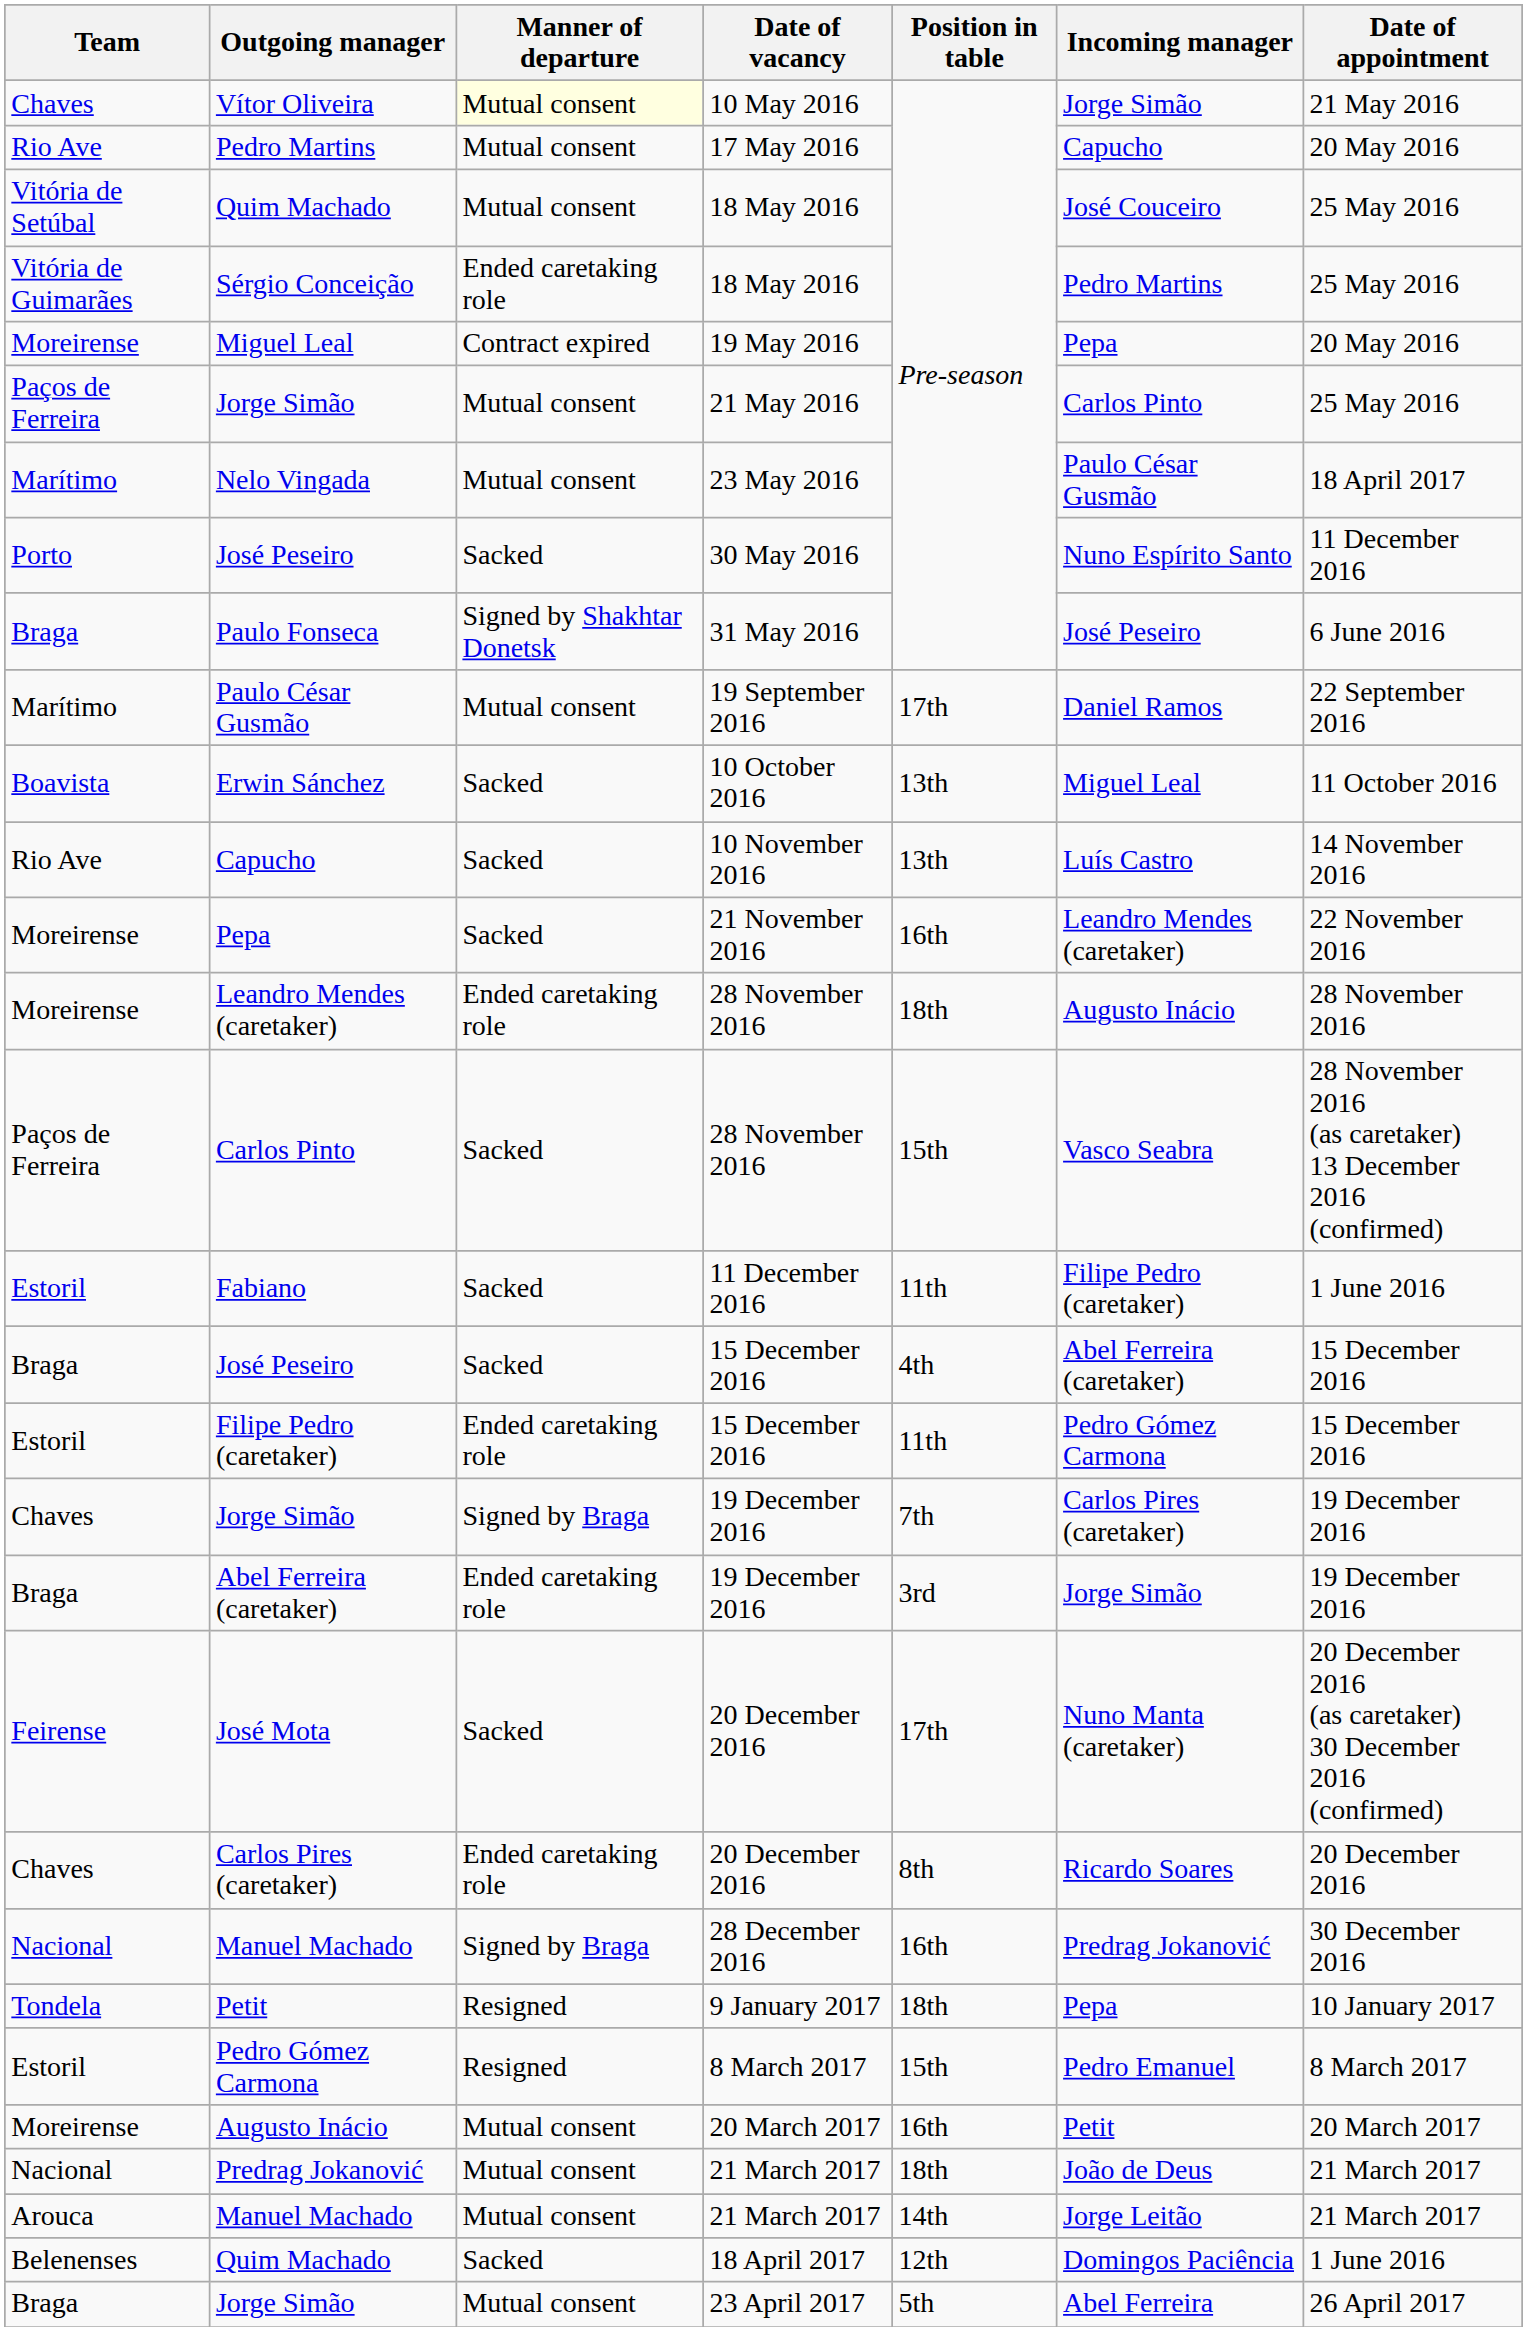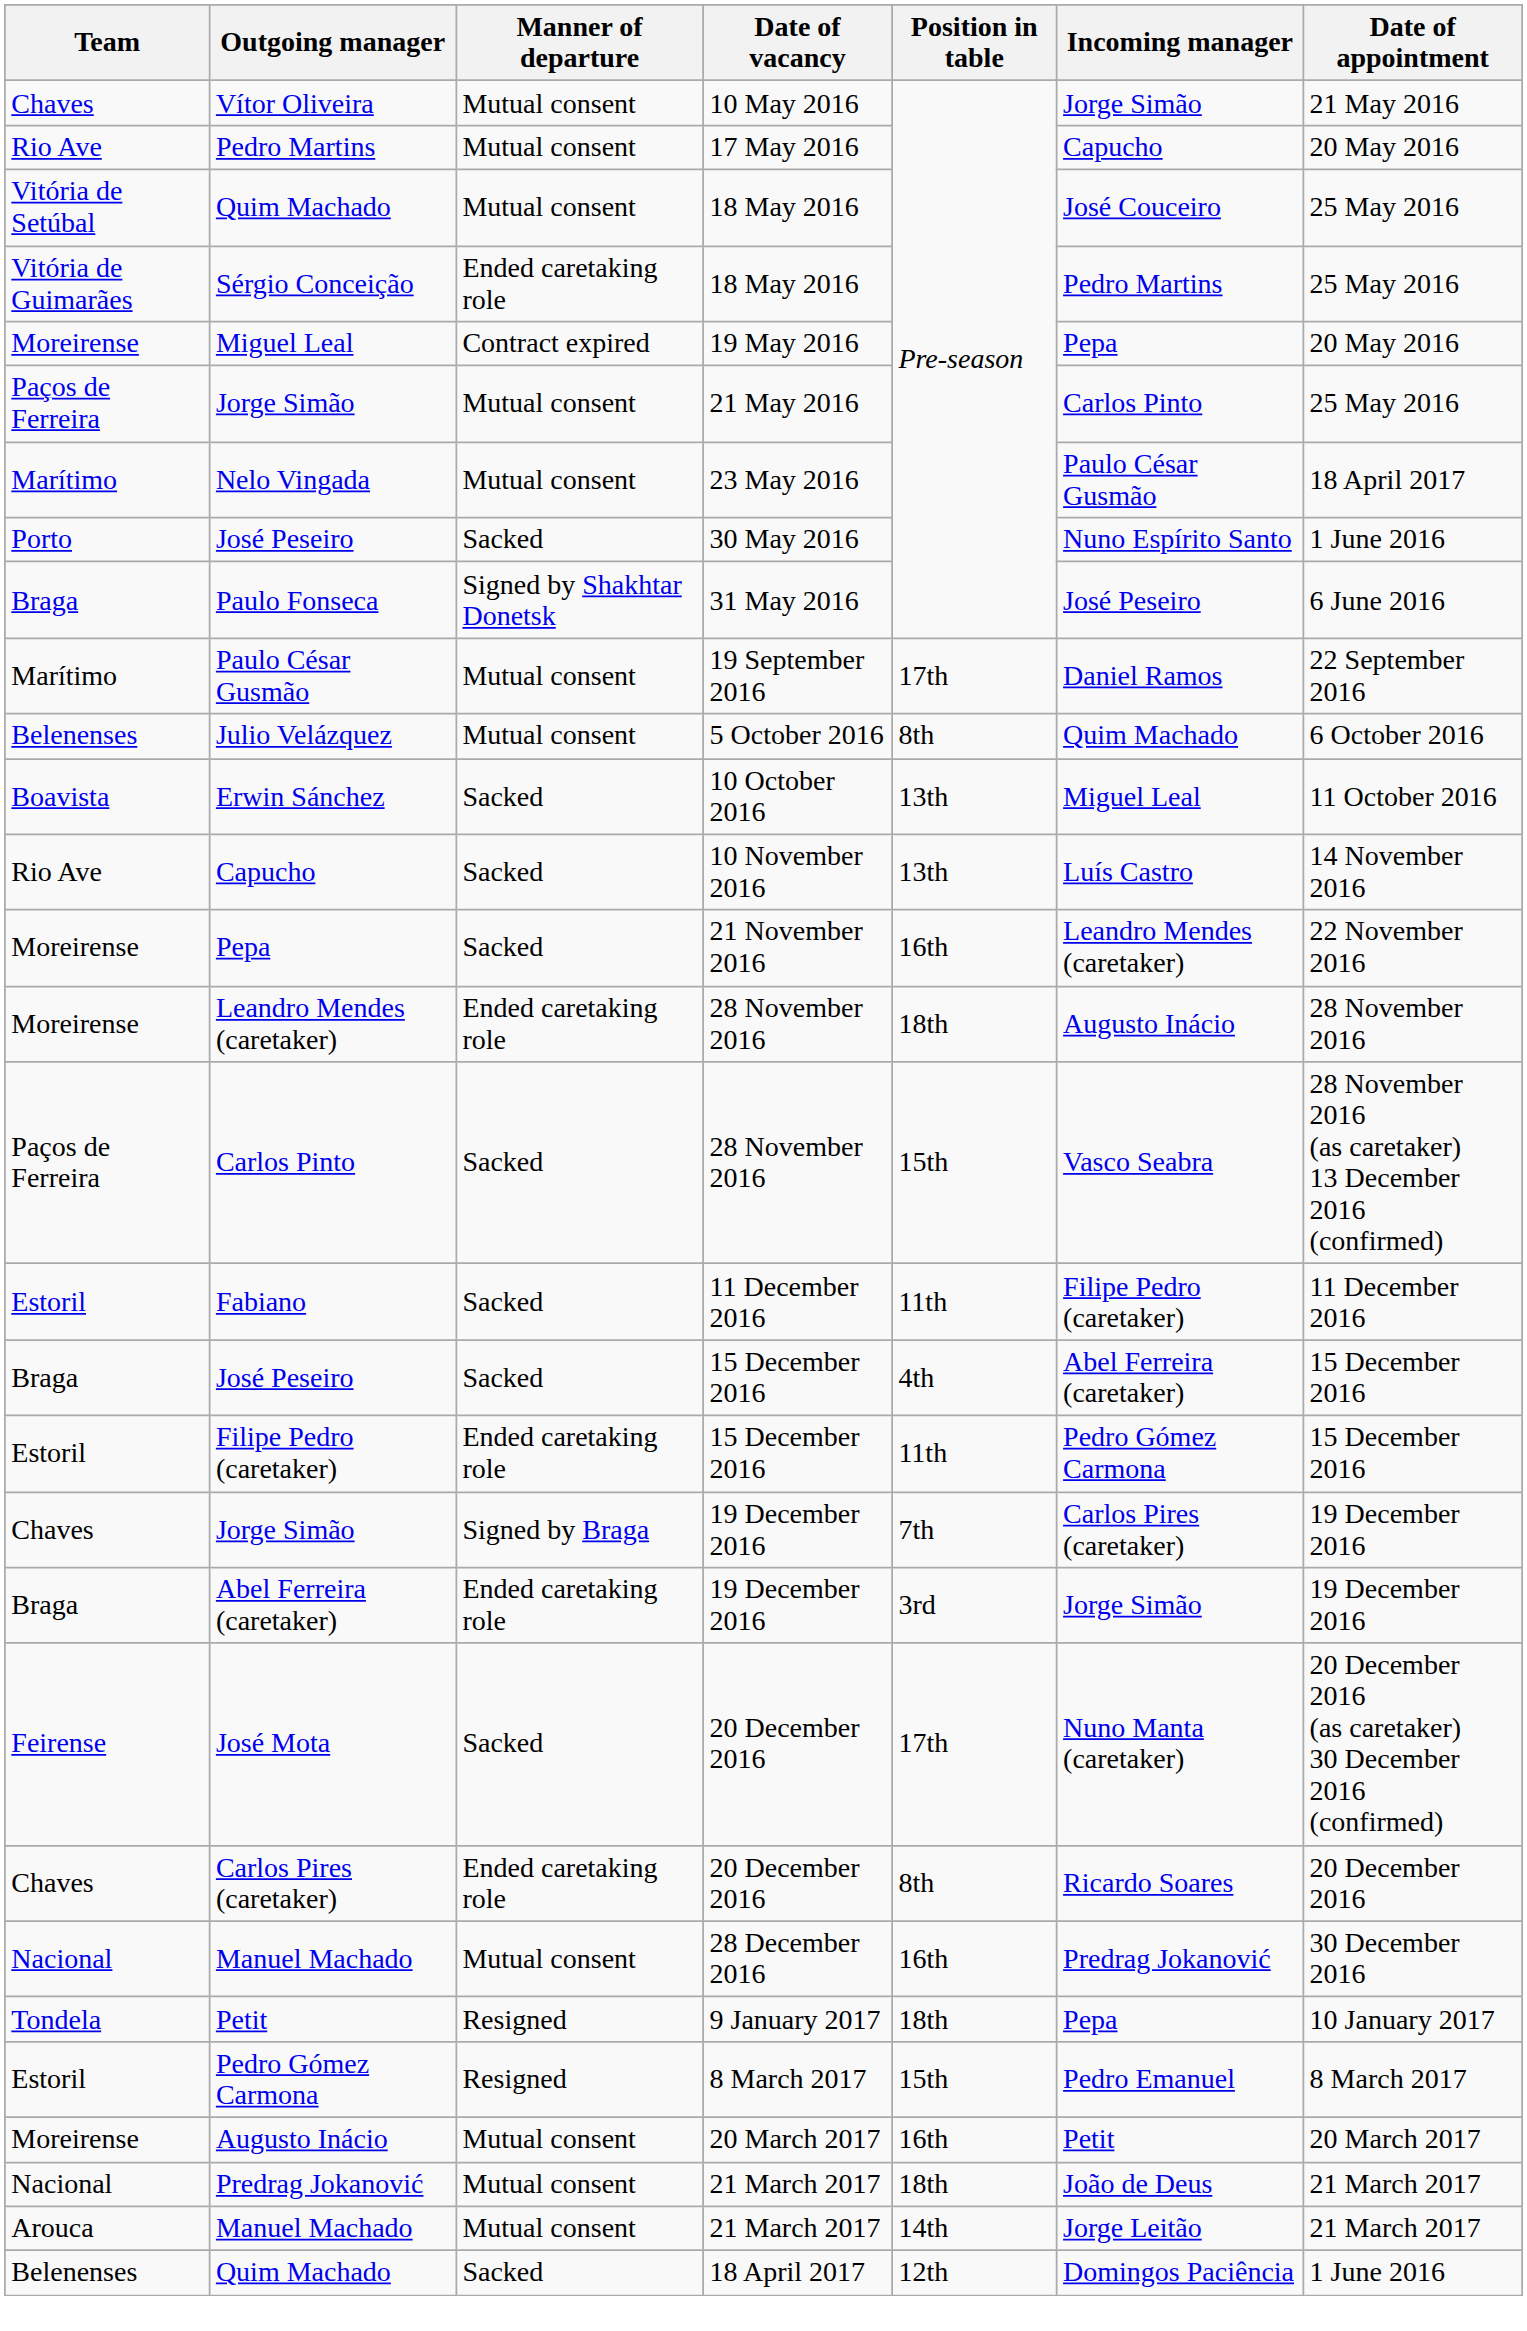Vítor Oliveira | Manner of departure: lightyellow background -> no background
José Peseiro / 30 May 2016 | Date of appointment: 11 December 2016 -> 1 June 2016
+ row: Belenenses | Julio Velázquez | Mutual consent | 5 October 2016 | 8th | Quim Machado | 6 October 2016
Fabiano | Date of appointment: 1 June 2016 -> 11 December 2016
Manuel Machado / 28 December 2016 | Manner of departure: Signed by Braga -> Mutual consent
- row: Braga | Jorge Simão | Mutual consent | 23 April 2017 | 5th | Abel Ferreira | 26 April 2017
